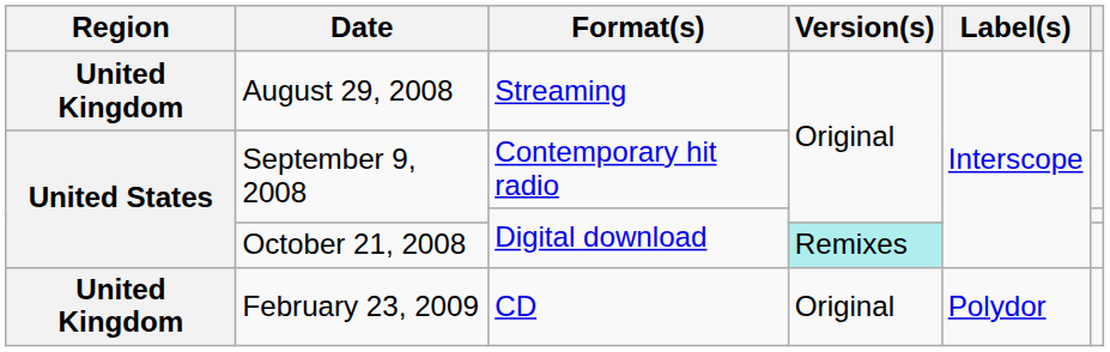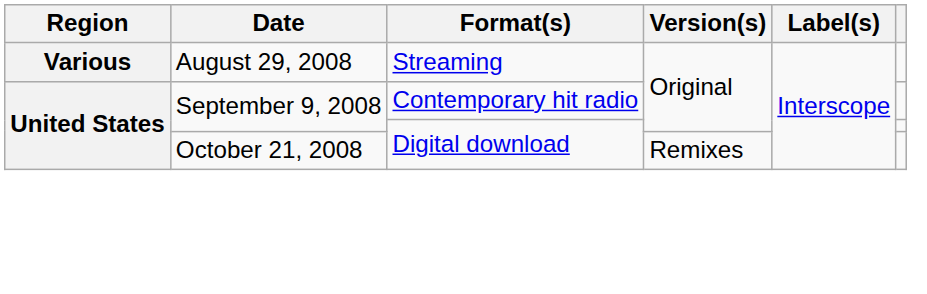August 29, 2008 | Region: United Kingdom -> Various
October 21, 2008 | Version(s): paleturquoise background -> no background
- row: United Kingdom | February 23, 2009 | CD | Original | Polydor
